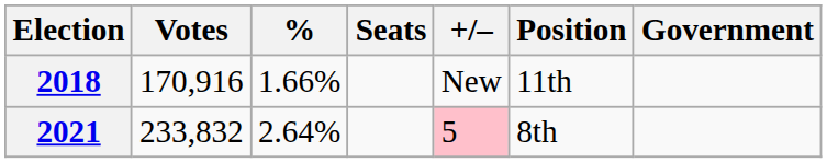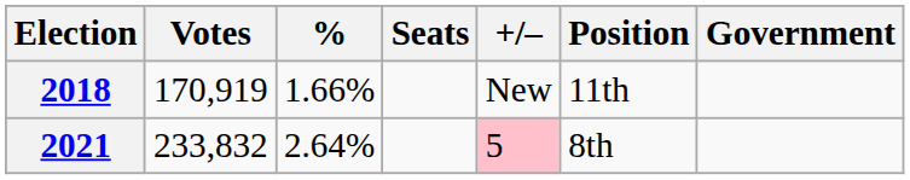2018 | Votes: 170,916 -> 170,919
